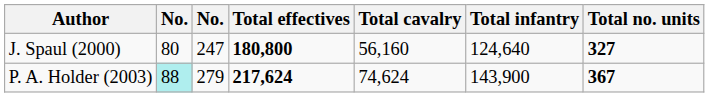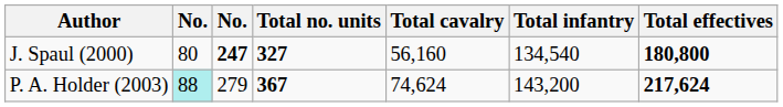columns swapped: Total no. units <-> Total effectives
J. Spaul (2000) | column 3: normal -> bold
J. Spaul (2000) | Total infantry: 124,640 -> 134,540
P. A. Holder (2003) | Total infantry: 143,900 -> 143,200
